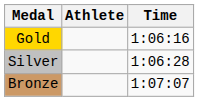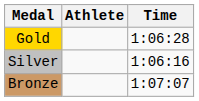Gold | Time: 1:06:16 -> 1:06:28
Silver | Time: 1:06:28 -> 1:06:16
